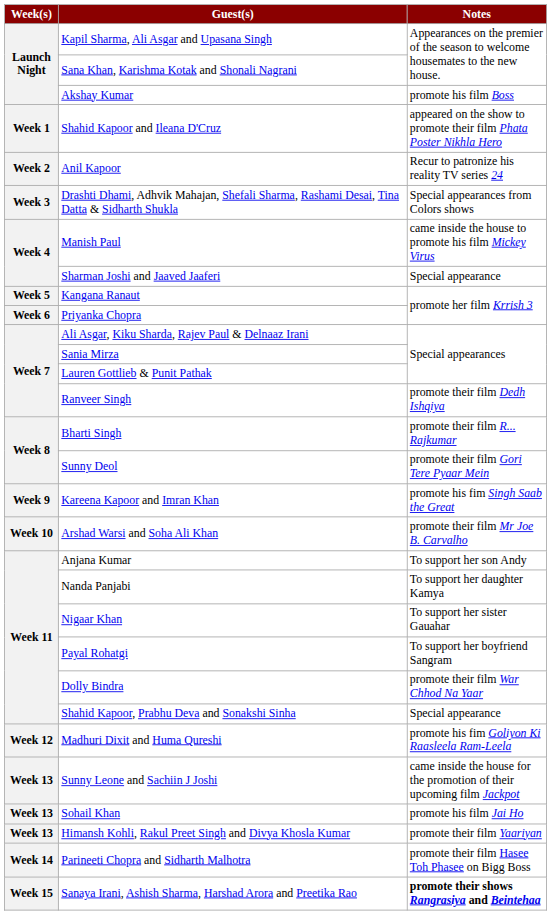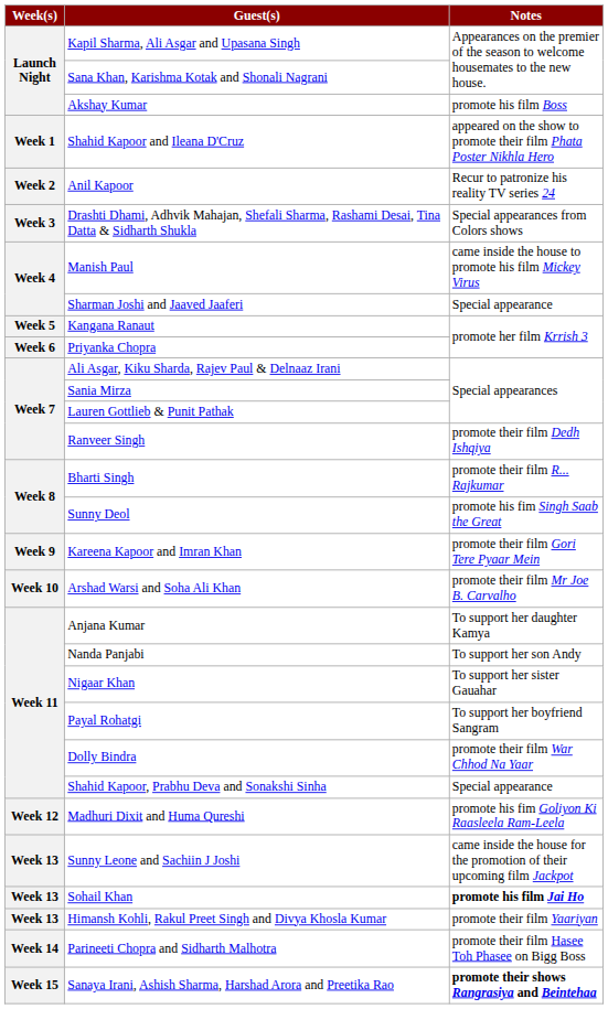Sunny Deol | Notes: promote their film Gori Tere Pyaar Mein -> promote his fim Singh Saab the Great
Kareena Kapoor and Imran Khan | Notes: promote his fim Singh Saab the Great -> promote their film Gori Tere Pyaar Mein
Anjana Kumar | Notes: To support her son Andy -> To support her daughter Kamya
Nanda Panjabi | Notes: To support her daughter Kamya -> To support her son Andy
Sohail Khan | Notes: normal -> bold
